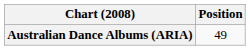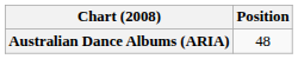Australian Dance Albums (ARIA) | Position: 49 -> 48
